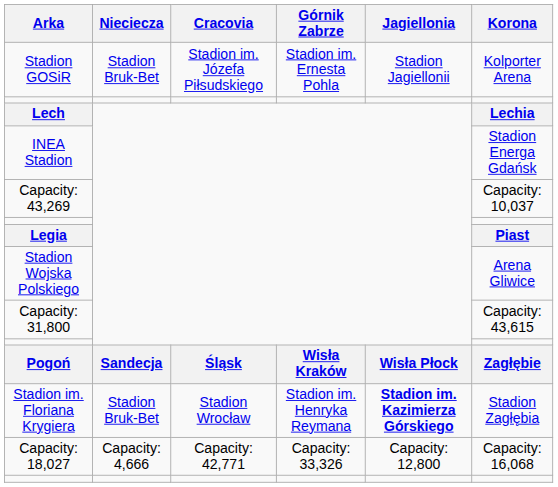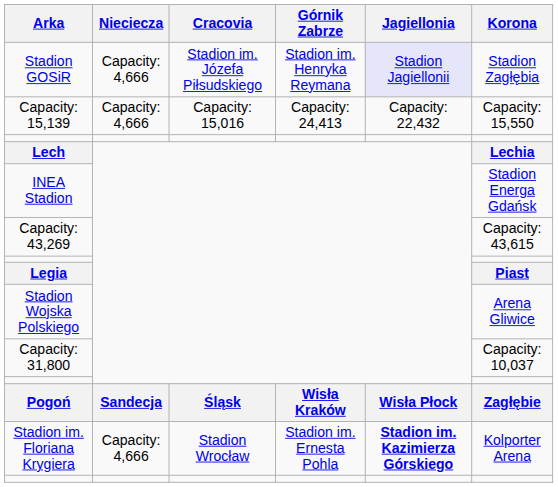Stadion GOSiR | Nieciecza: Stadion Bruk-Bet -> Capacity: 4,666
Stadion GOSiR | Górnik Zabrze: Stadion im. Ernesta Pohla -> Stadion im. Henryka Reymana
Stadion GOSiR | Jagiellonia: no background -> lavender background
Stadion GOSiR | Korona: Kolporter Arena -> Stadion Zagłębia
+ row: Capacity: 15,139 | Capacity: 4,666 | Capacity: 15,016 | Capacity: 24,413 | Capacity: 22,432 | Capacity: 15,550
Capacity: 43,269 | Korona: Capacity: 10,037 -> Capacity: 43,615
Capacity: 31,800 | Korona: Capacity: 43,615 -> Capacity: 10,037
Stadion im. Floriana Krygiera | Nieciecza: Stadion Bruk-Bet -> Capacity: 4,666
Stadion im. Floriana Krygiera | Górnik Zabrze: Stadion im. Henryka Reymana -> Stadion im. Ernesta Pohla
Stadion im. Floriana Krygiera | Korona: Stadion Zagłębia -> Kolporter Arena
- row: Capacity: 18,027 | Capacity: 4,666 | Capacity: 42,771 | Capacity: 33,326 | Capacity: 12,800 | Capacity: 16,068
